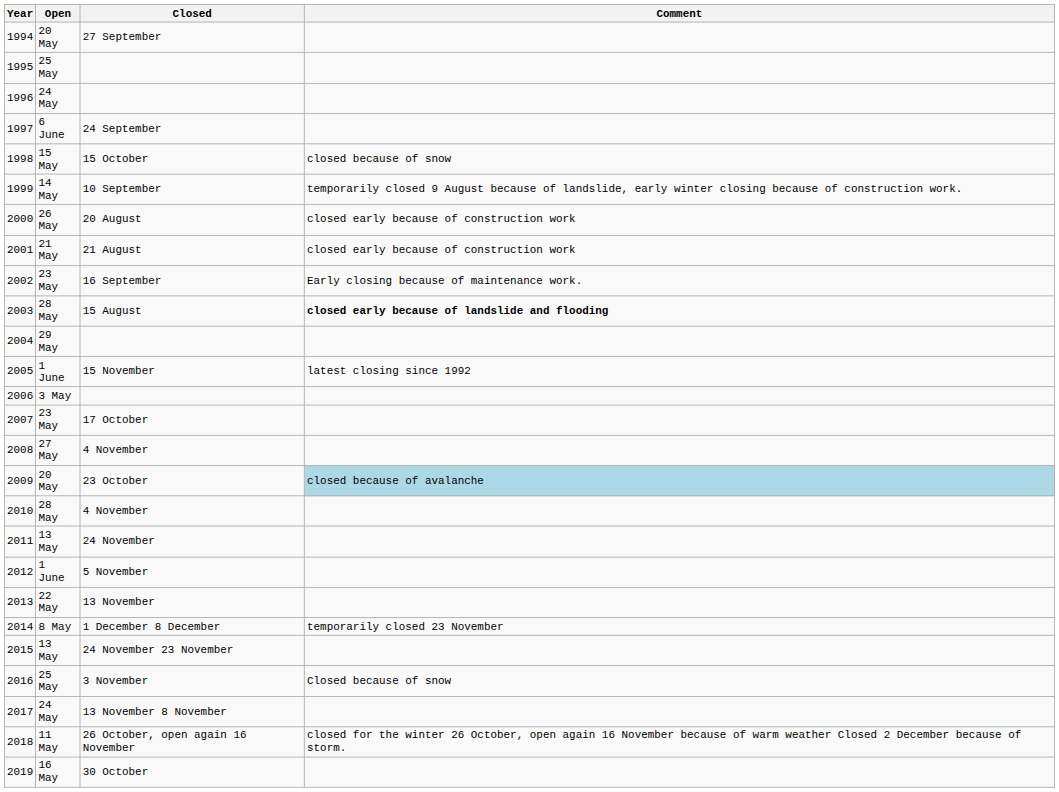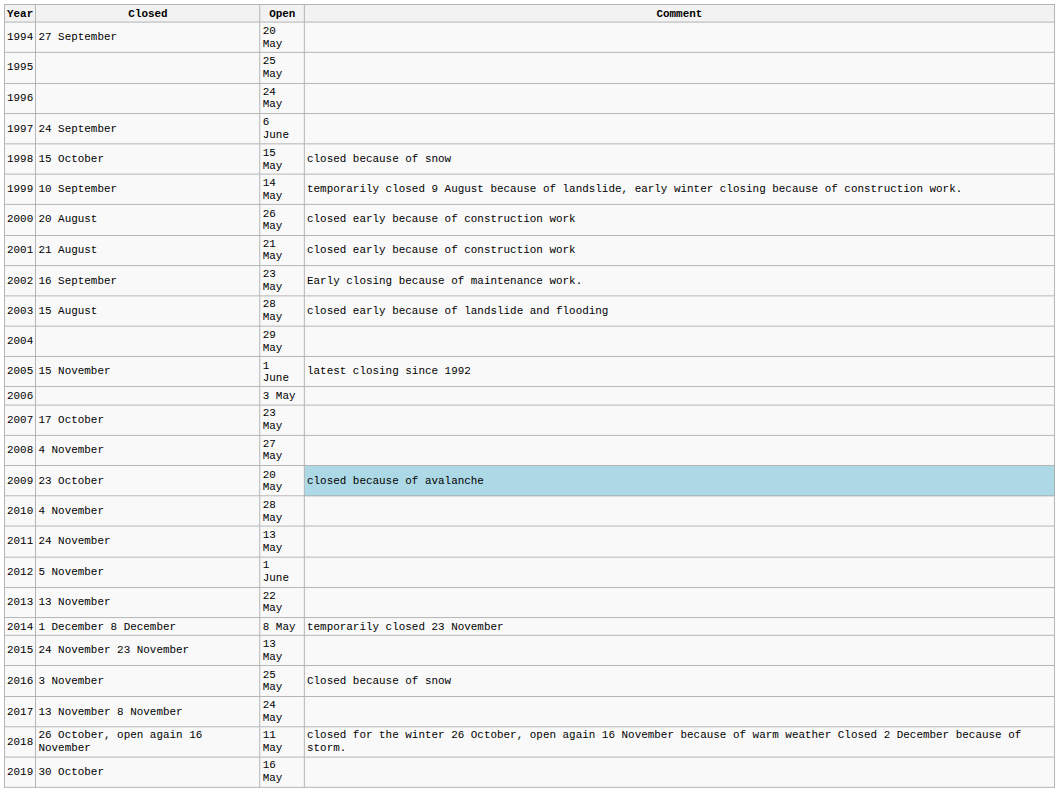columns swapped: Open <-> Closed
2003 | Comment: bold -> normal
